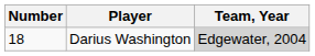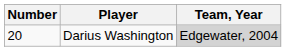Darius Washington | Number: 18 -> 20
